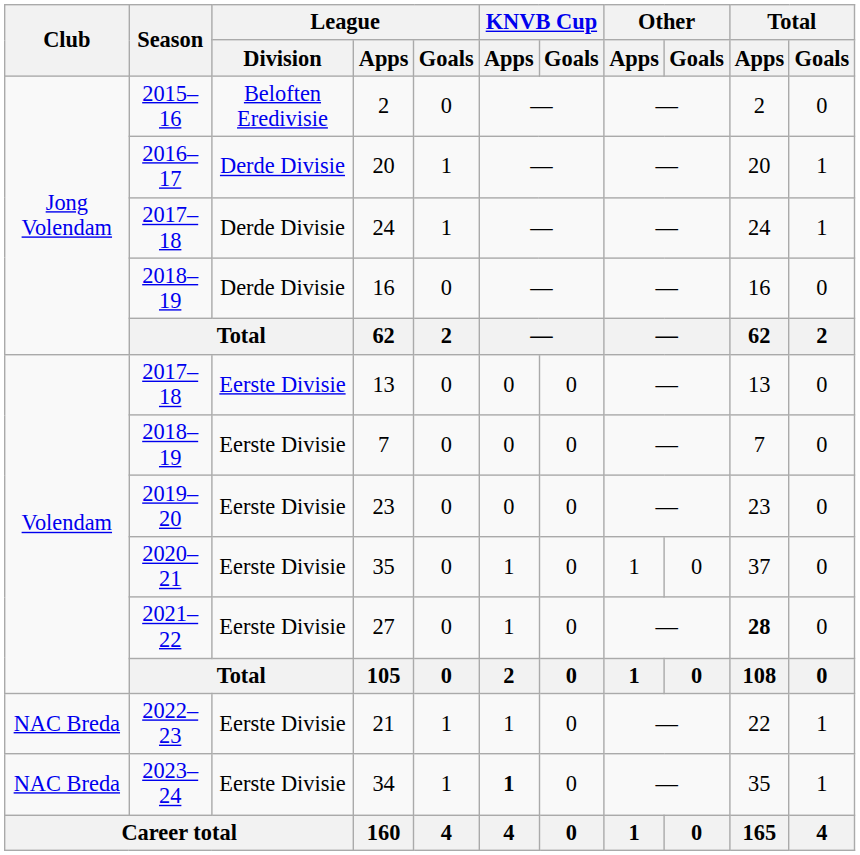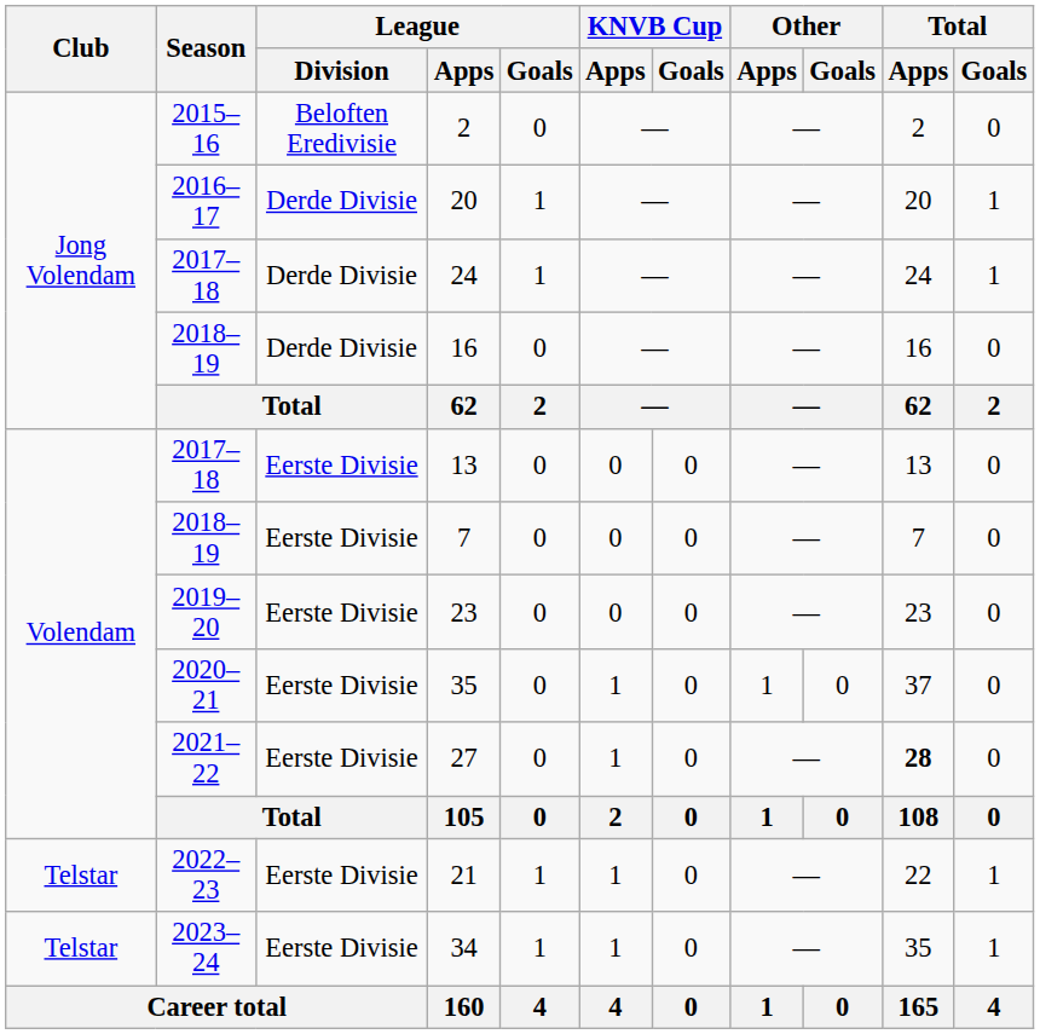21 | Club: NAC Breda -> Telstar
34 | Club: NAC Breda -> Telstar
34 | KNVB Cup / Apps: bold -> normal
